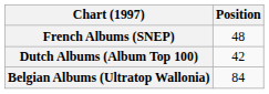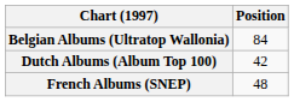rows swapped: Belgian Albums (Ultratop Wallonia) <-> French Albums (SNEP)
